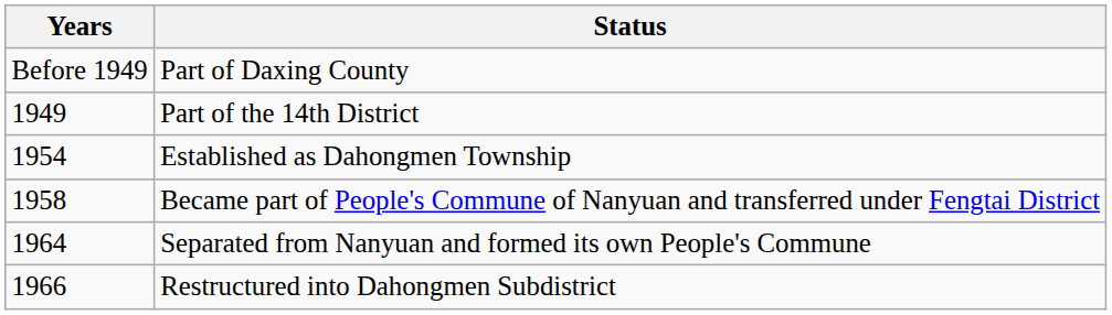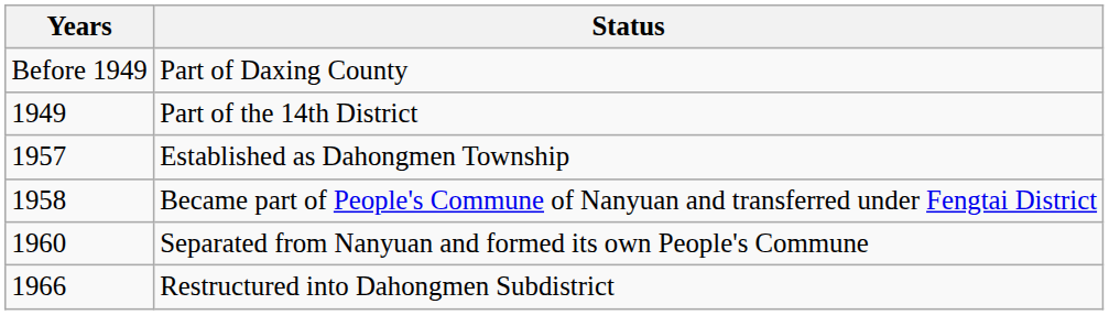Established as Dahongmen Township | Years: 1954 -> 1957
Separated from Nanyuan and formed its own People's Commune | Years: 1964 -> 1960
